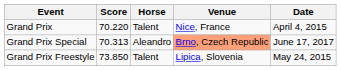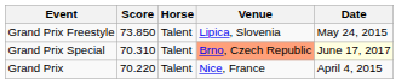rows swapped: Grand Prix <-> Grand Prix Freestyle
Grand Prix Special | Score: 70.313 -> 70.310
Grand Prix Special | Horse: Aleandro -> Talent
Grand Prix Special | Date: no background -> lightyellow background
